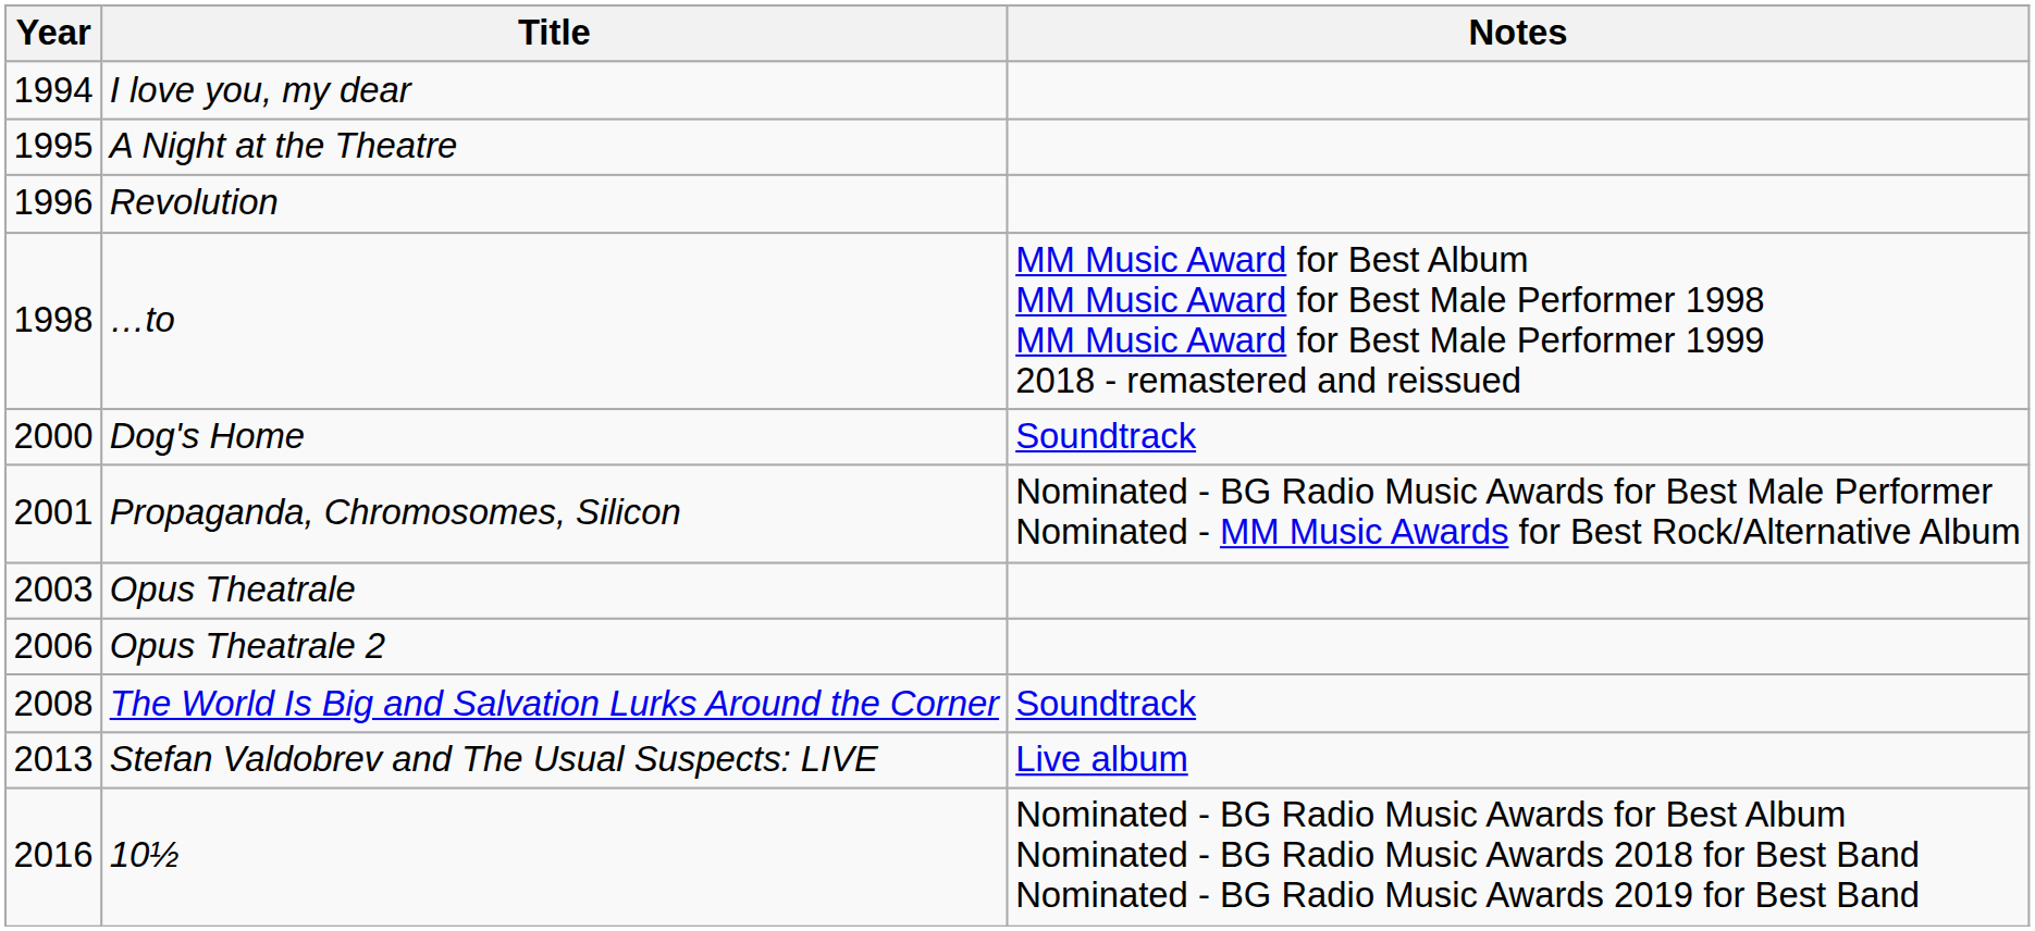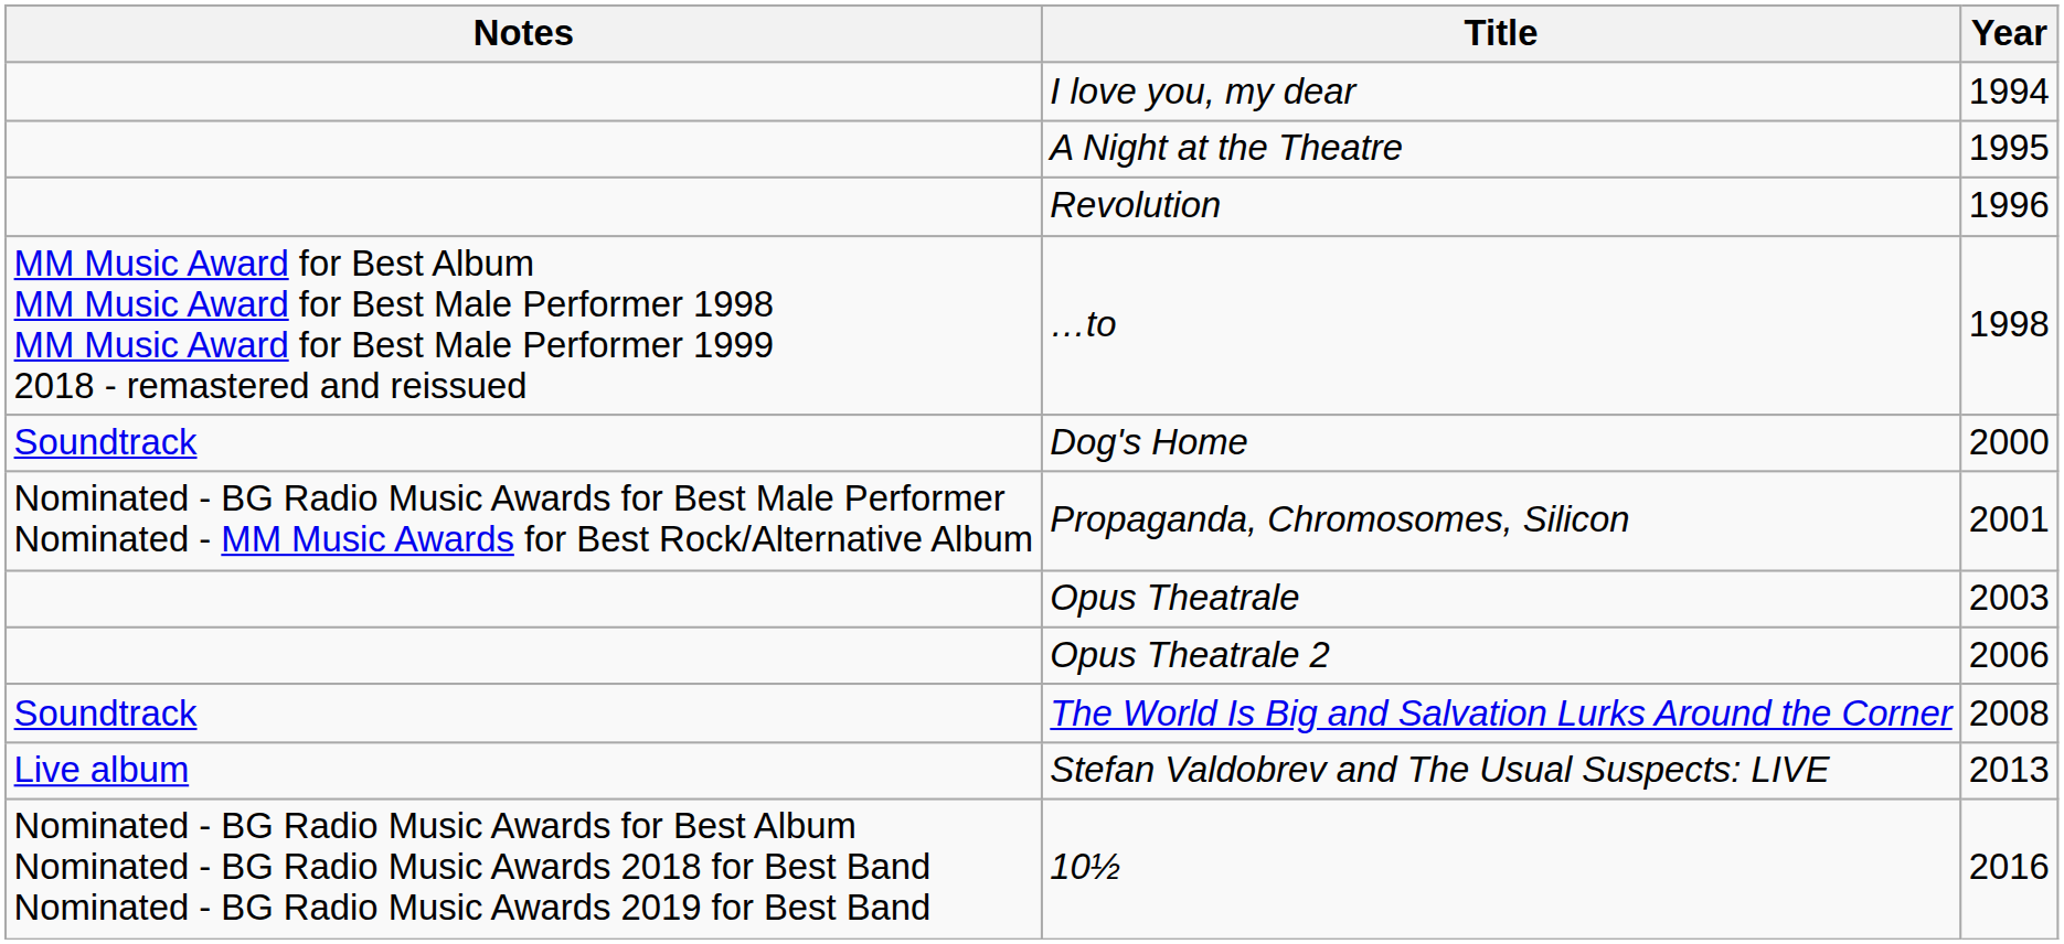columns swapped: Year <-> Notes
